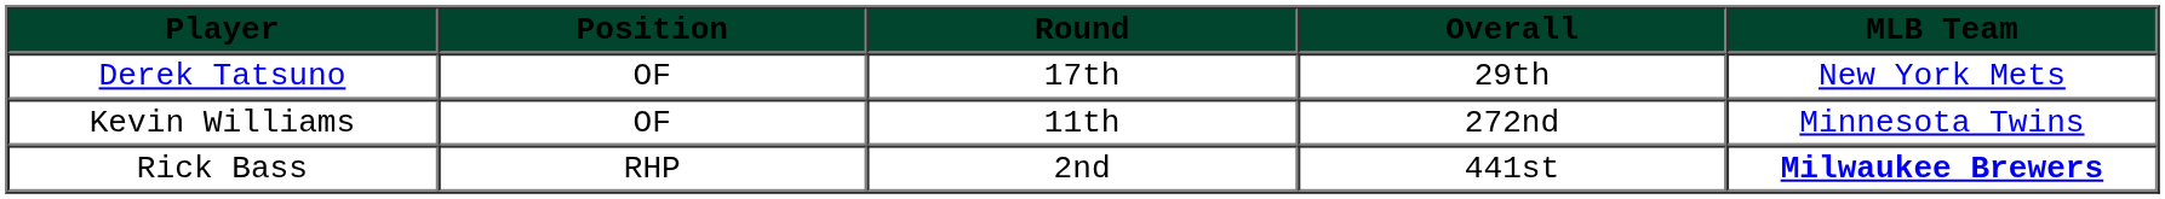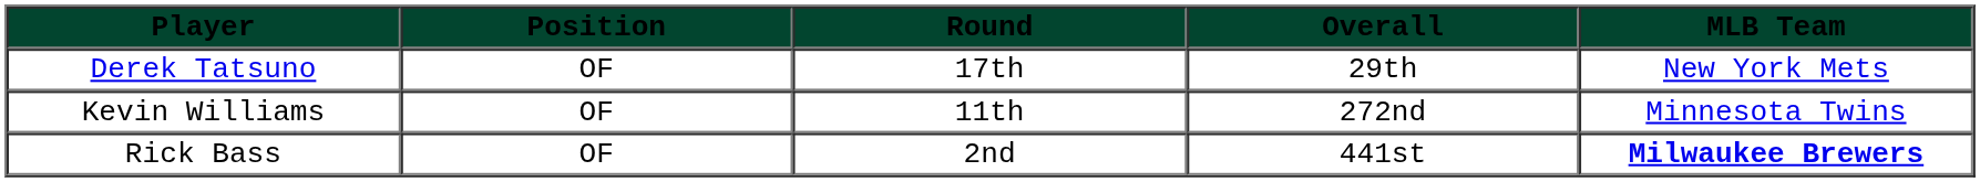Rick Bass | Position: RHP -> OF
